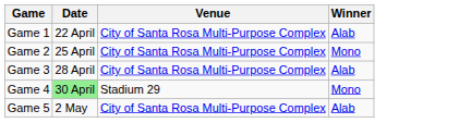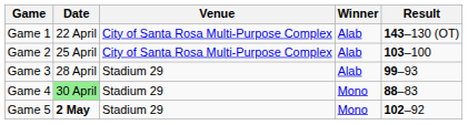+ column: Result | 143–130 (OT) | 103–100 | 99–93 | 88–83 | 102–92
Game 2 | Winner: Mono -> Alab
Game 3 | Venue: City of Santa Rosa Multi-Purpose Complex -> Stadium 29
Game 5 | Date: normal -> bold
Game 5 | Venue: City of Santa Rosa Multi-Purpose Complex -> Stadium 29
Game 5 | Winner: Alab -> Mono
